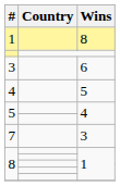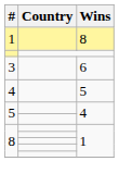- row: 7 | 3
